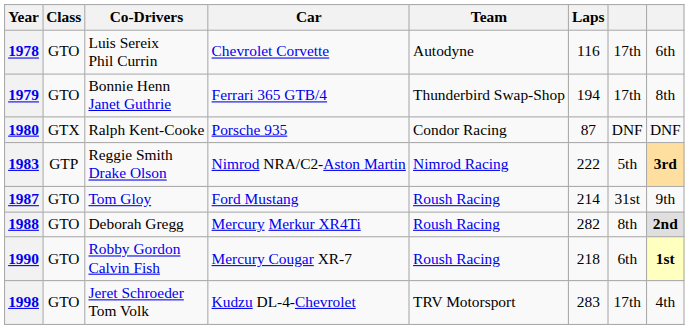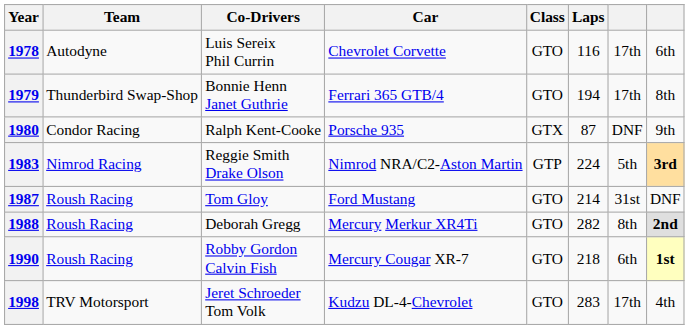columns swapped: Team <-> Class
1980 | column 8: DNF -> 9th
1983 | Laps: 222 -> 224
1987 | column 8: 9th -> DNF
